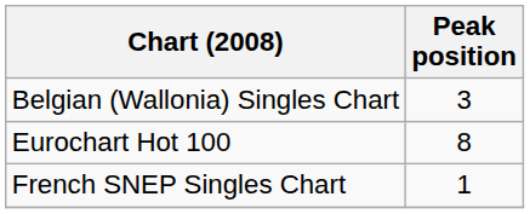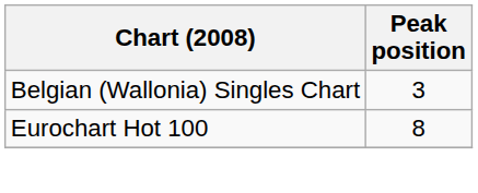- row: French SNEP Singles Chart | 1
